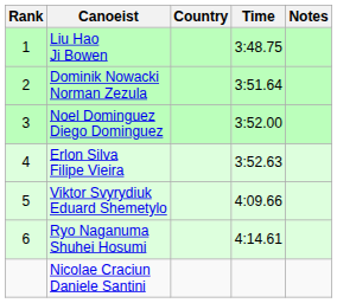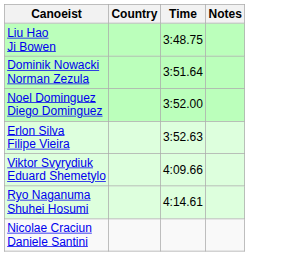- column: Rank | 1 | 2 | 3 | 4 | 5 | 6
